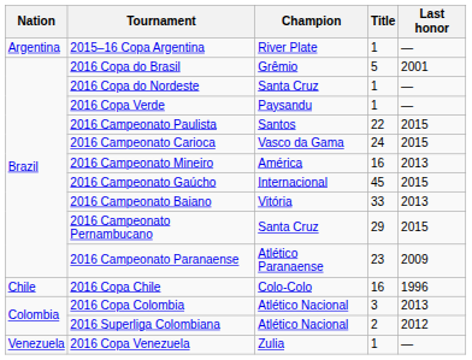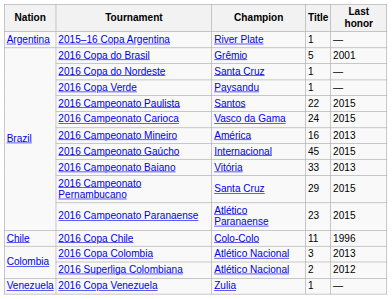2016 Campeonato Paranaense | Last honor: 2009 -> 2015
2016 Copa Chile | Title: 16 -> 11
